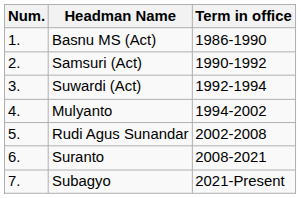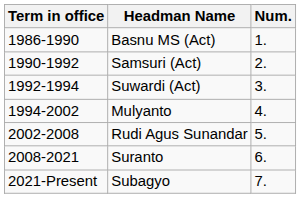columns swapped: Num. <-> Term in office
